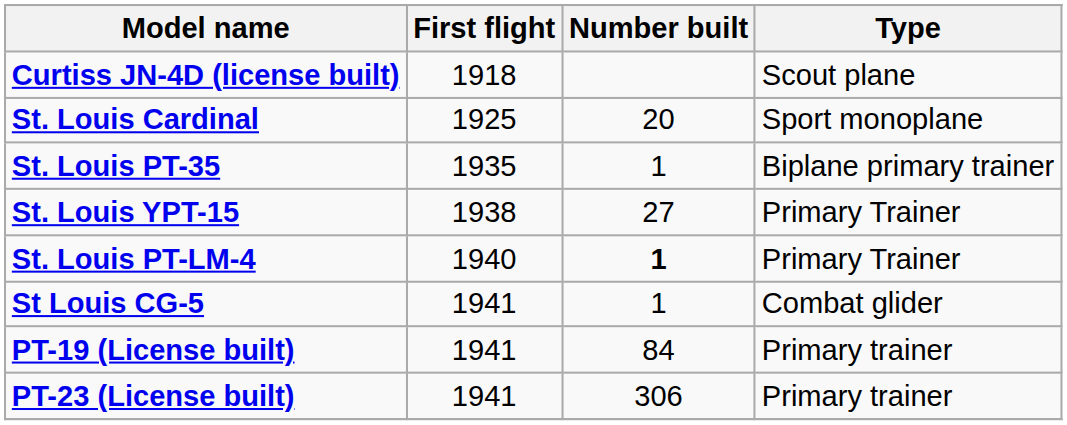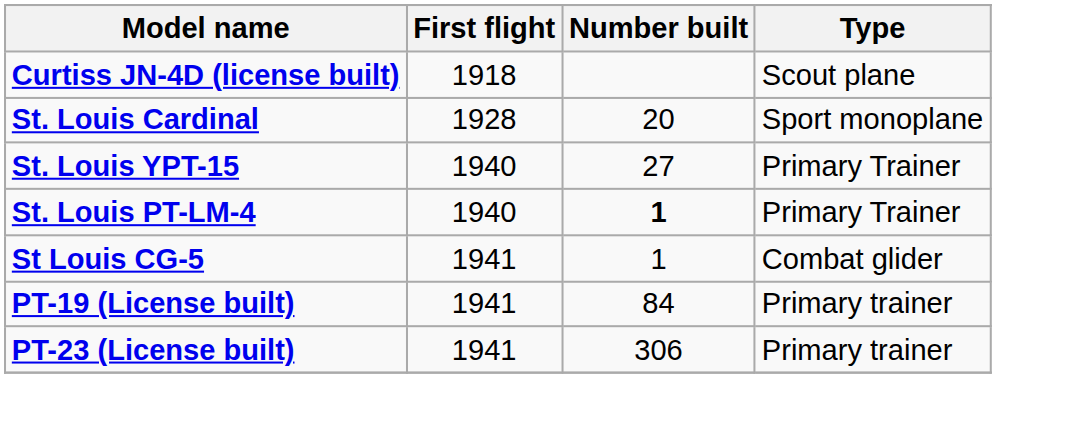St. Louis Cardinal | First flight: 1925 -> 1928
- row: St. Louis PT-35 | 1935 | 1 | Biplane primary trainer
St. Louis YPT-15 | First flight: 1938 -> 1940
